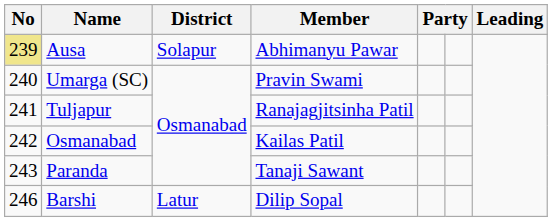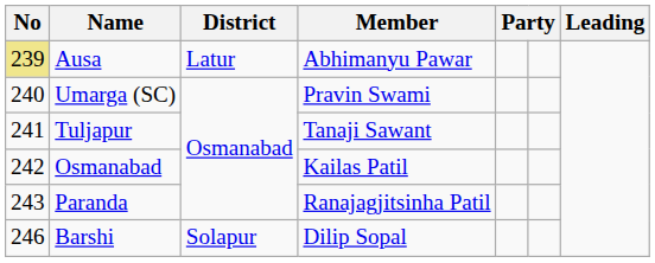Ausa | District: Solapur -> Latur
Tuljapur | Member: Ranajagjitsinha Patil -> Tanaji Sawant
Paranda | Member: Tanaji Sawant -> Ranajagjitsinha Patil
Barshi | District: Latur -> Solapur
